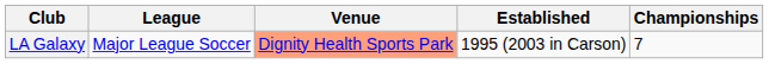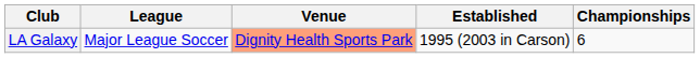LA Galaxy | Championships: 7 -> 6
